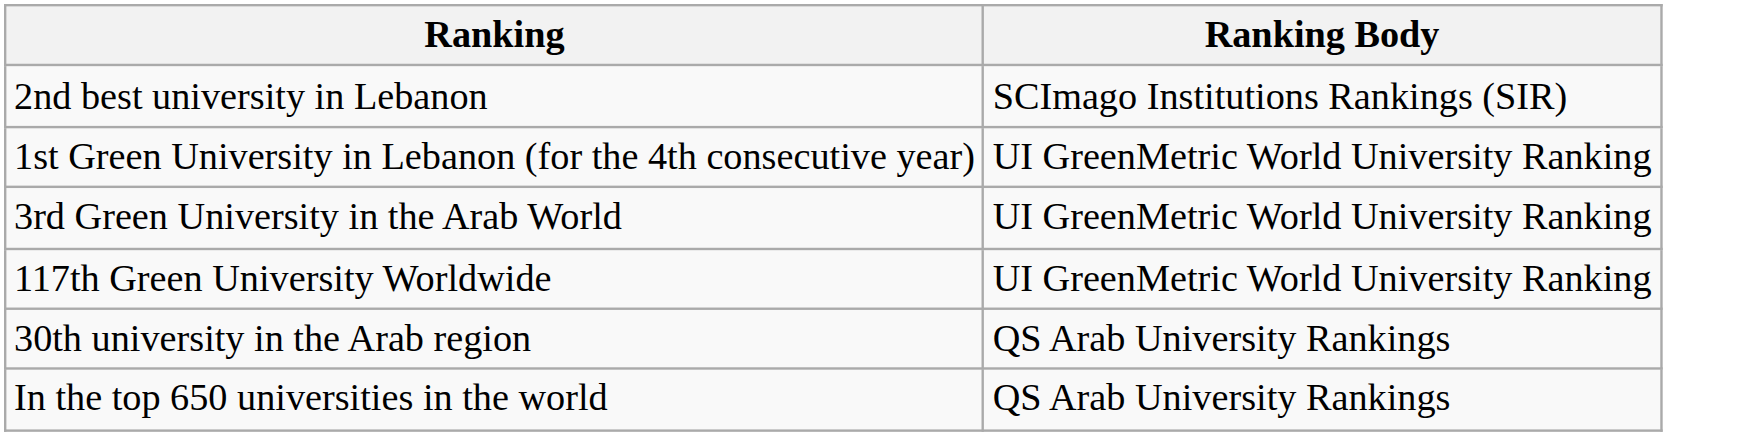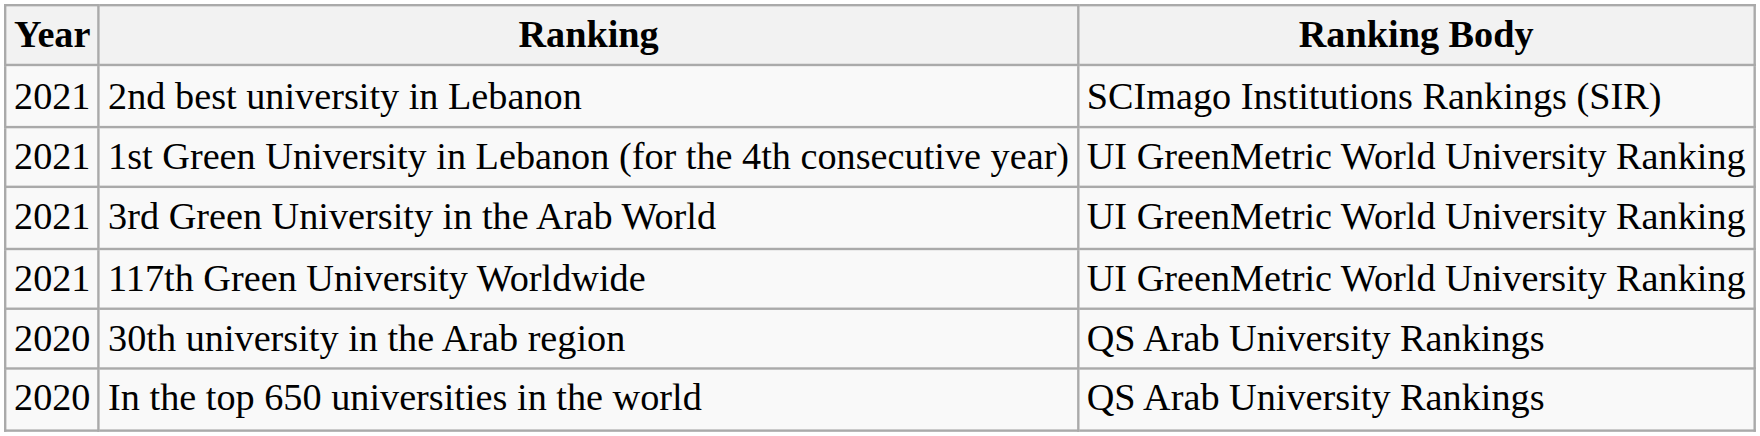+ column: Year | 2021 | 2021 | 2021 | 2021 | 2020 | 2020
